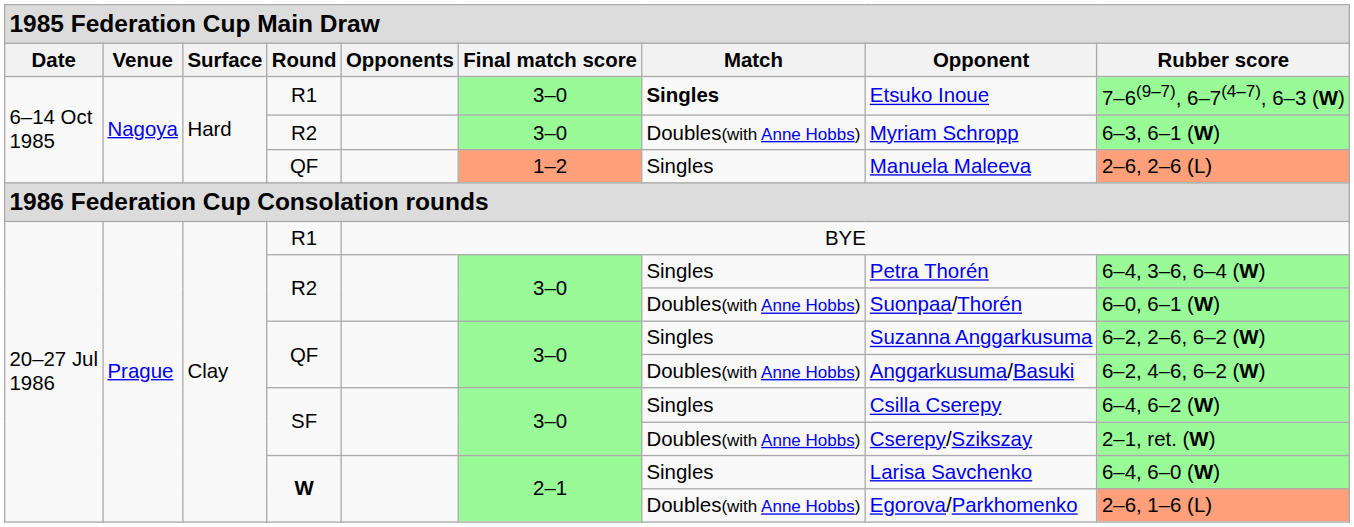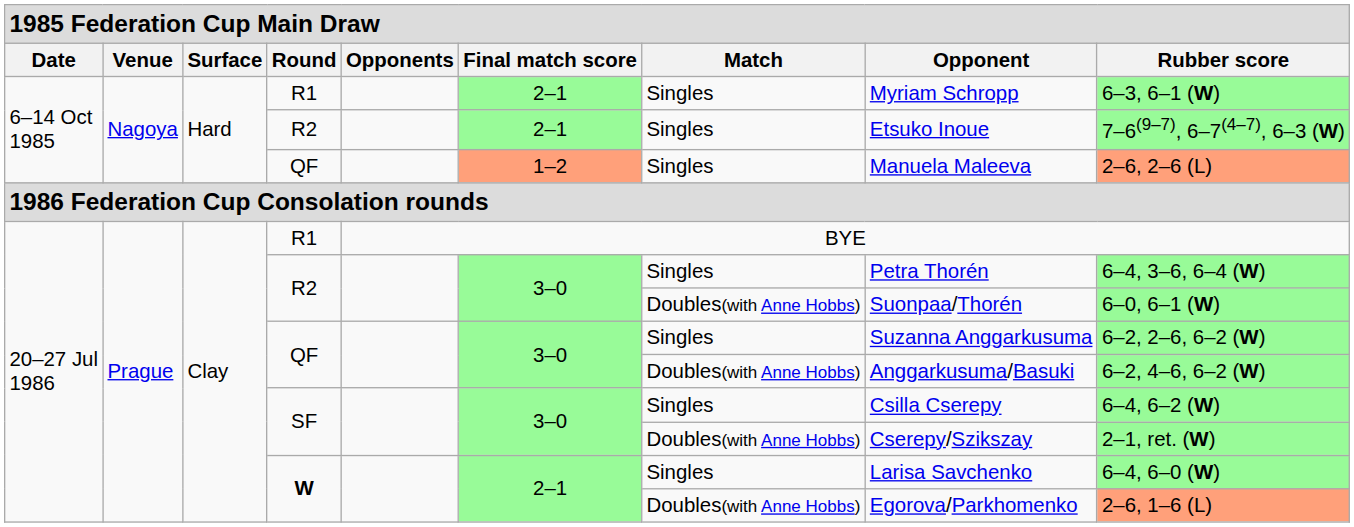6–14 Oct 1985 / R1 | column 6: 3–0 -> 2–1
6–14 Oct 1985 / R1 | column 7: bold -> normal
6–14 Oct 1985 / R1 | column 8: Etsuko Inoue -> Myriam Schropp
6–14 Oct 1985 / R1 | column 9: 7–6(9–7), 6–7(4–7), 6–3 (W) -> 6–3, 6–1 (W)
6–14 Oct 1985 / R2 | column 6: 3–0 -> 2–1
6–14 Oct 1985 / R2 | column 7: Doubles(with Anne Hobbs) -> Singles
6–14 Oct 1985 / R2 | column 8: Myriam Schropp -> Etsuko Inoue
6–14 Oct 1985 / R2 | column 9: 6–3, 6–1 (W) -> 7–6(9–7), 6–7(4–7), 6–3 (W)
